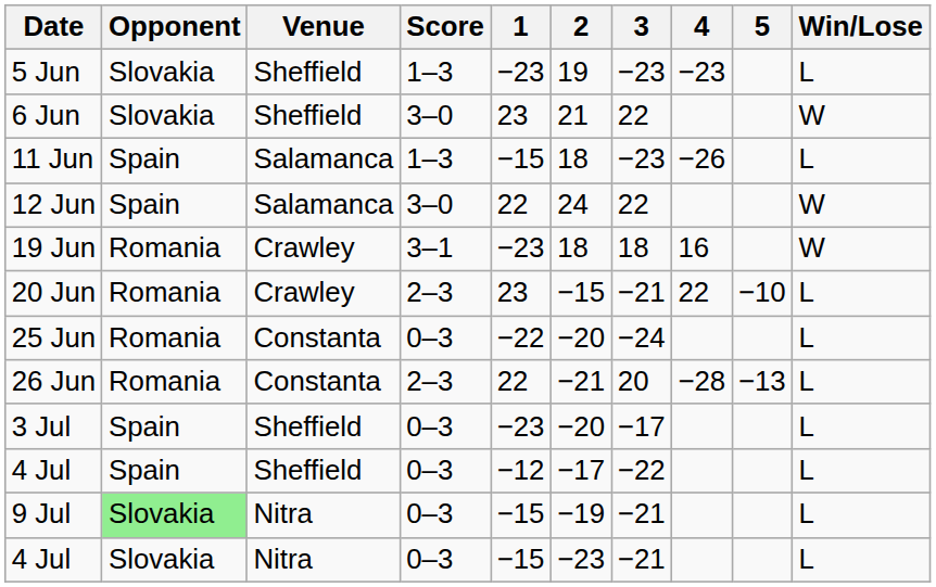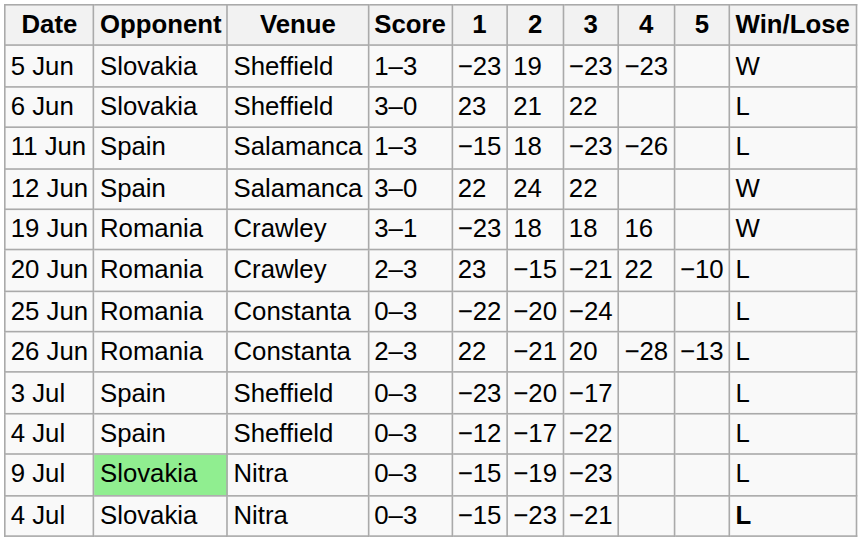5 Jun | Win/Lose: L -> W
6 Jun | Win/Lose: W -> L
9 Jul | 3: −21 -> −23
4 Jul / Nitra | Win/Lose: normal -> bold
